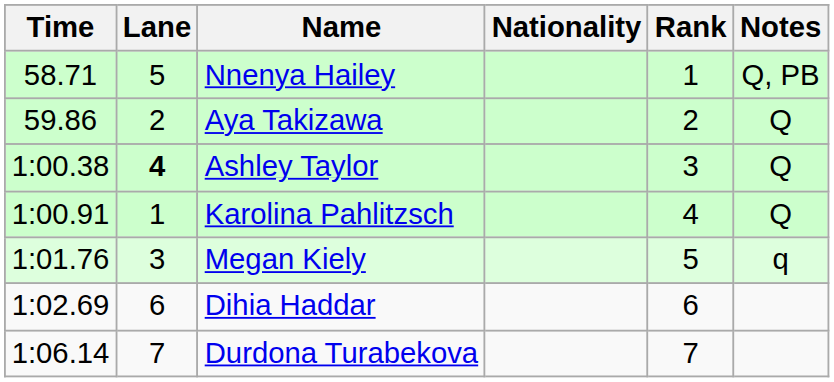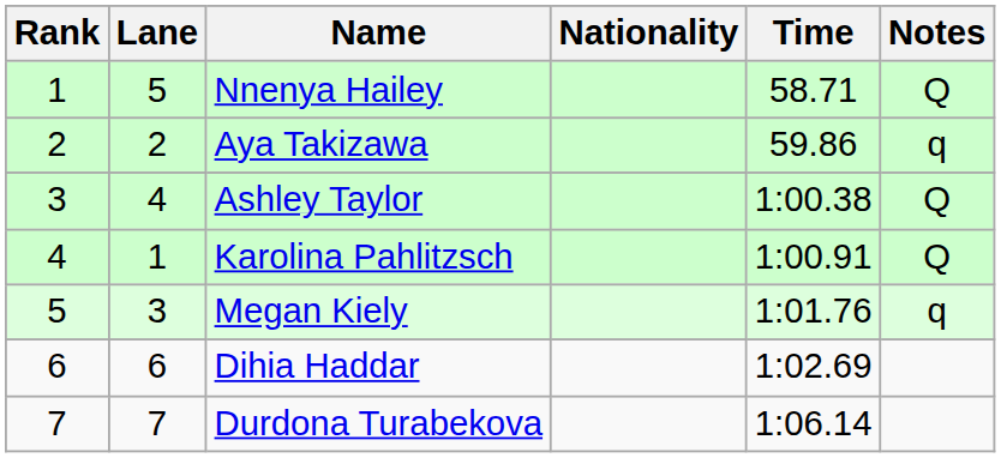columns swapped: Rank <-> Time
Nnenya Hailey | Notes: Q, PB -> Q
Aya Takizawa | Notes: Q -> q
Ashley Taylor | Lane: bold -> normal
